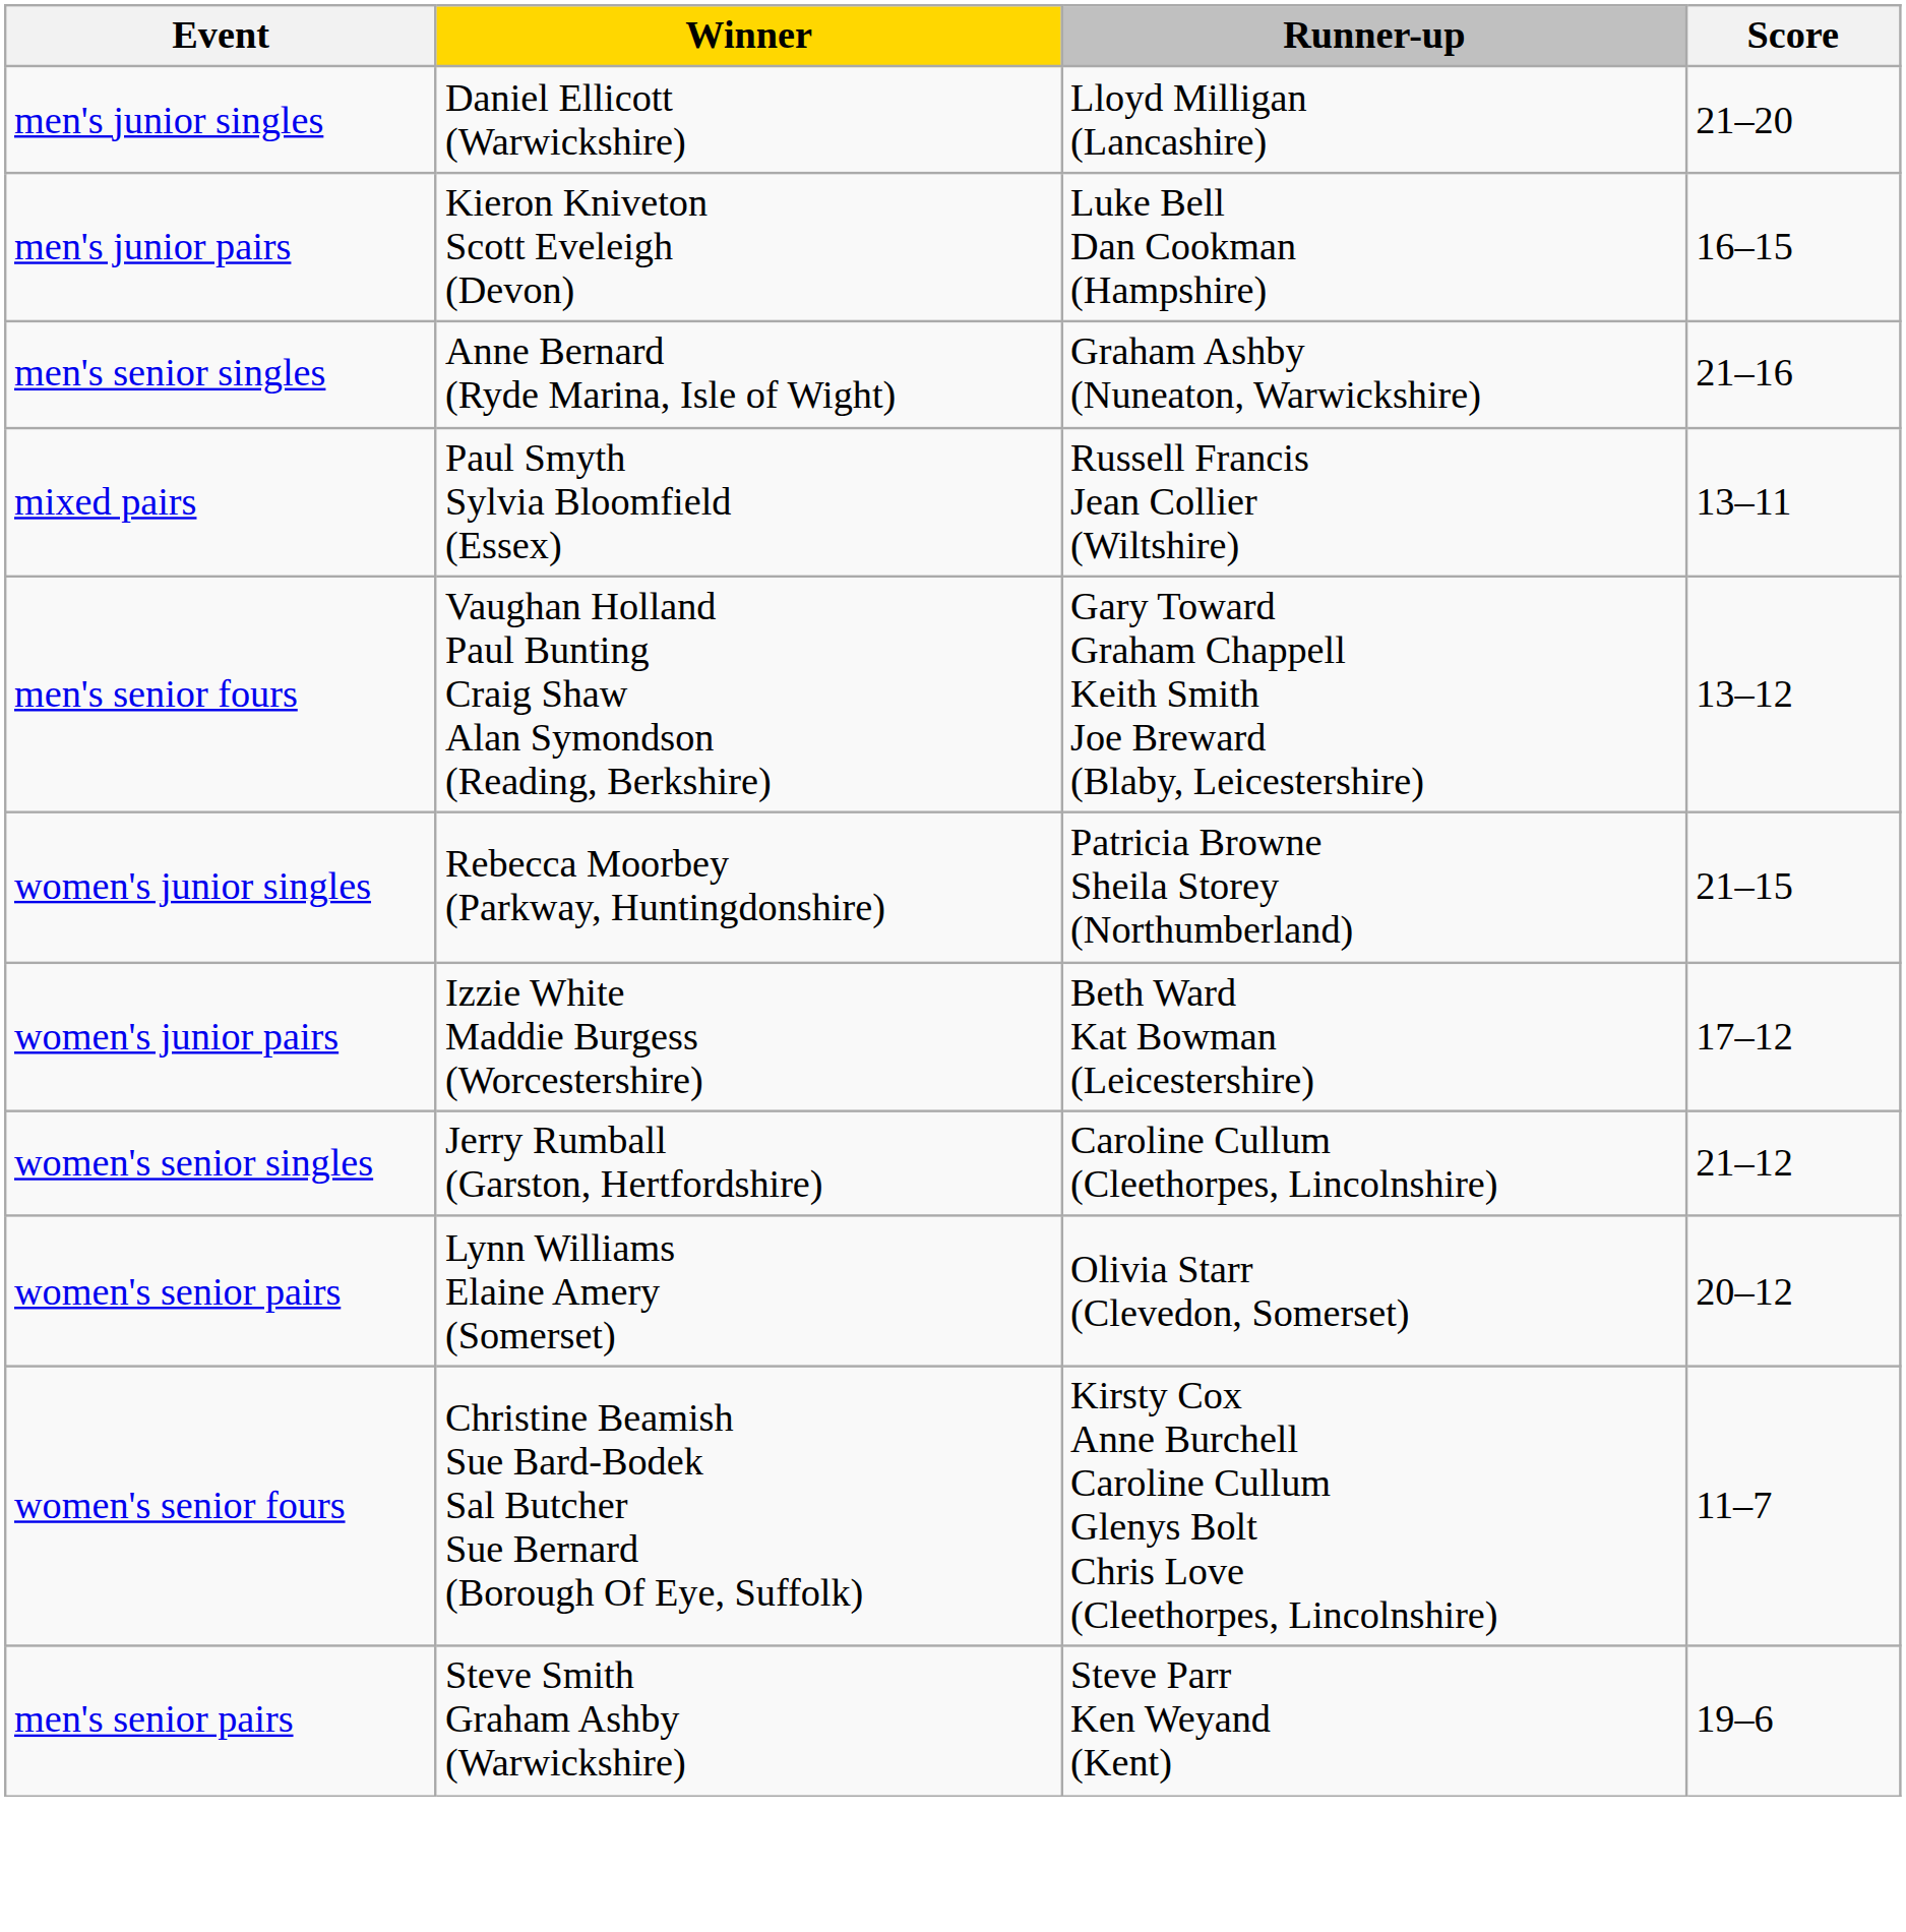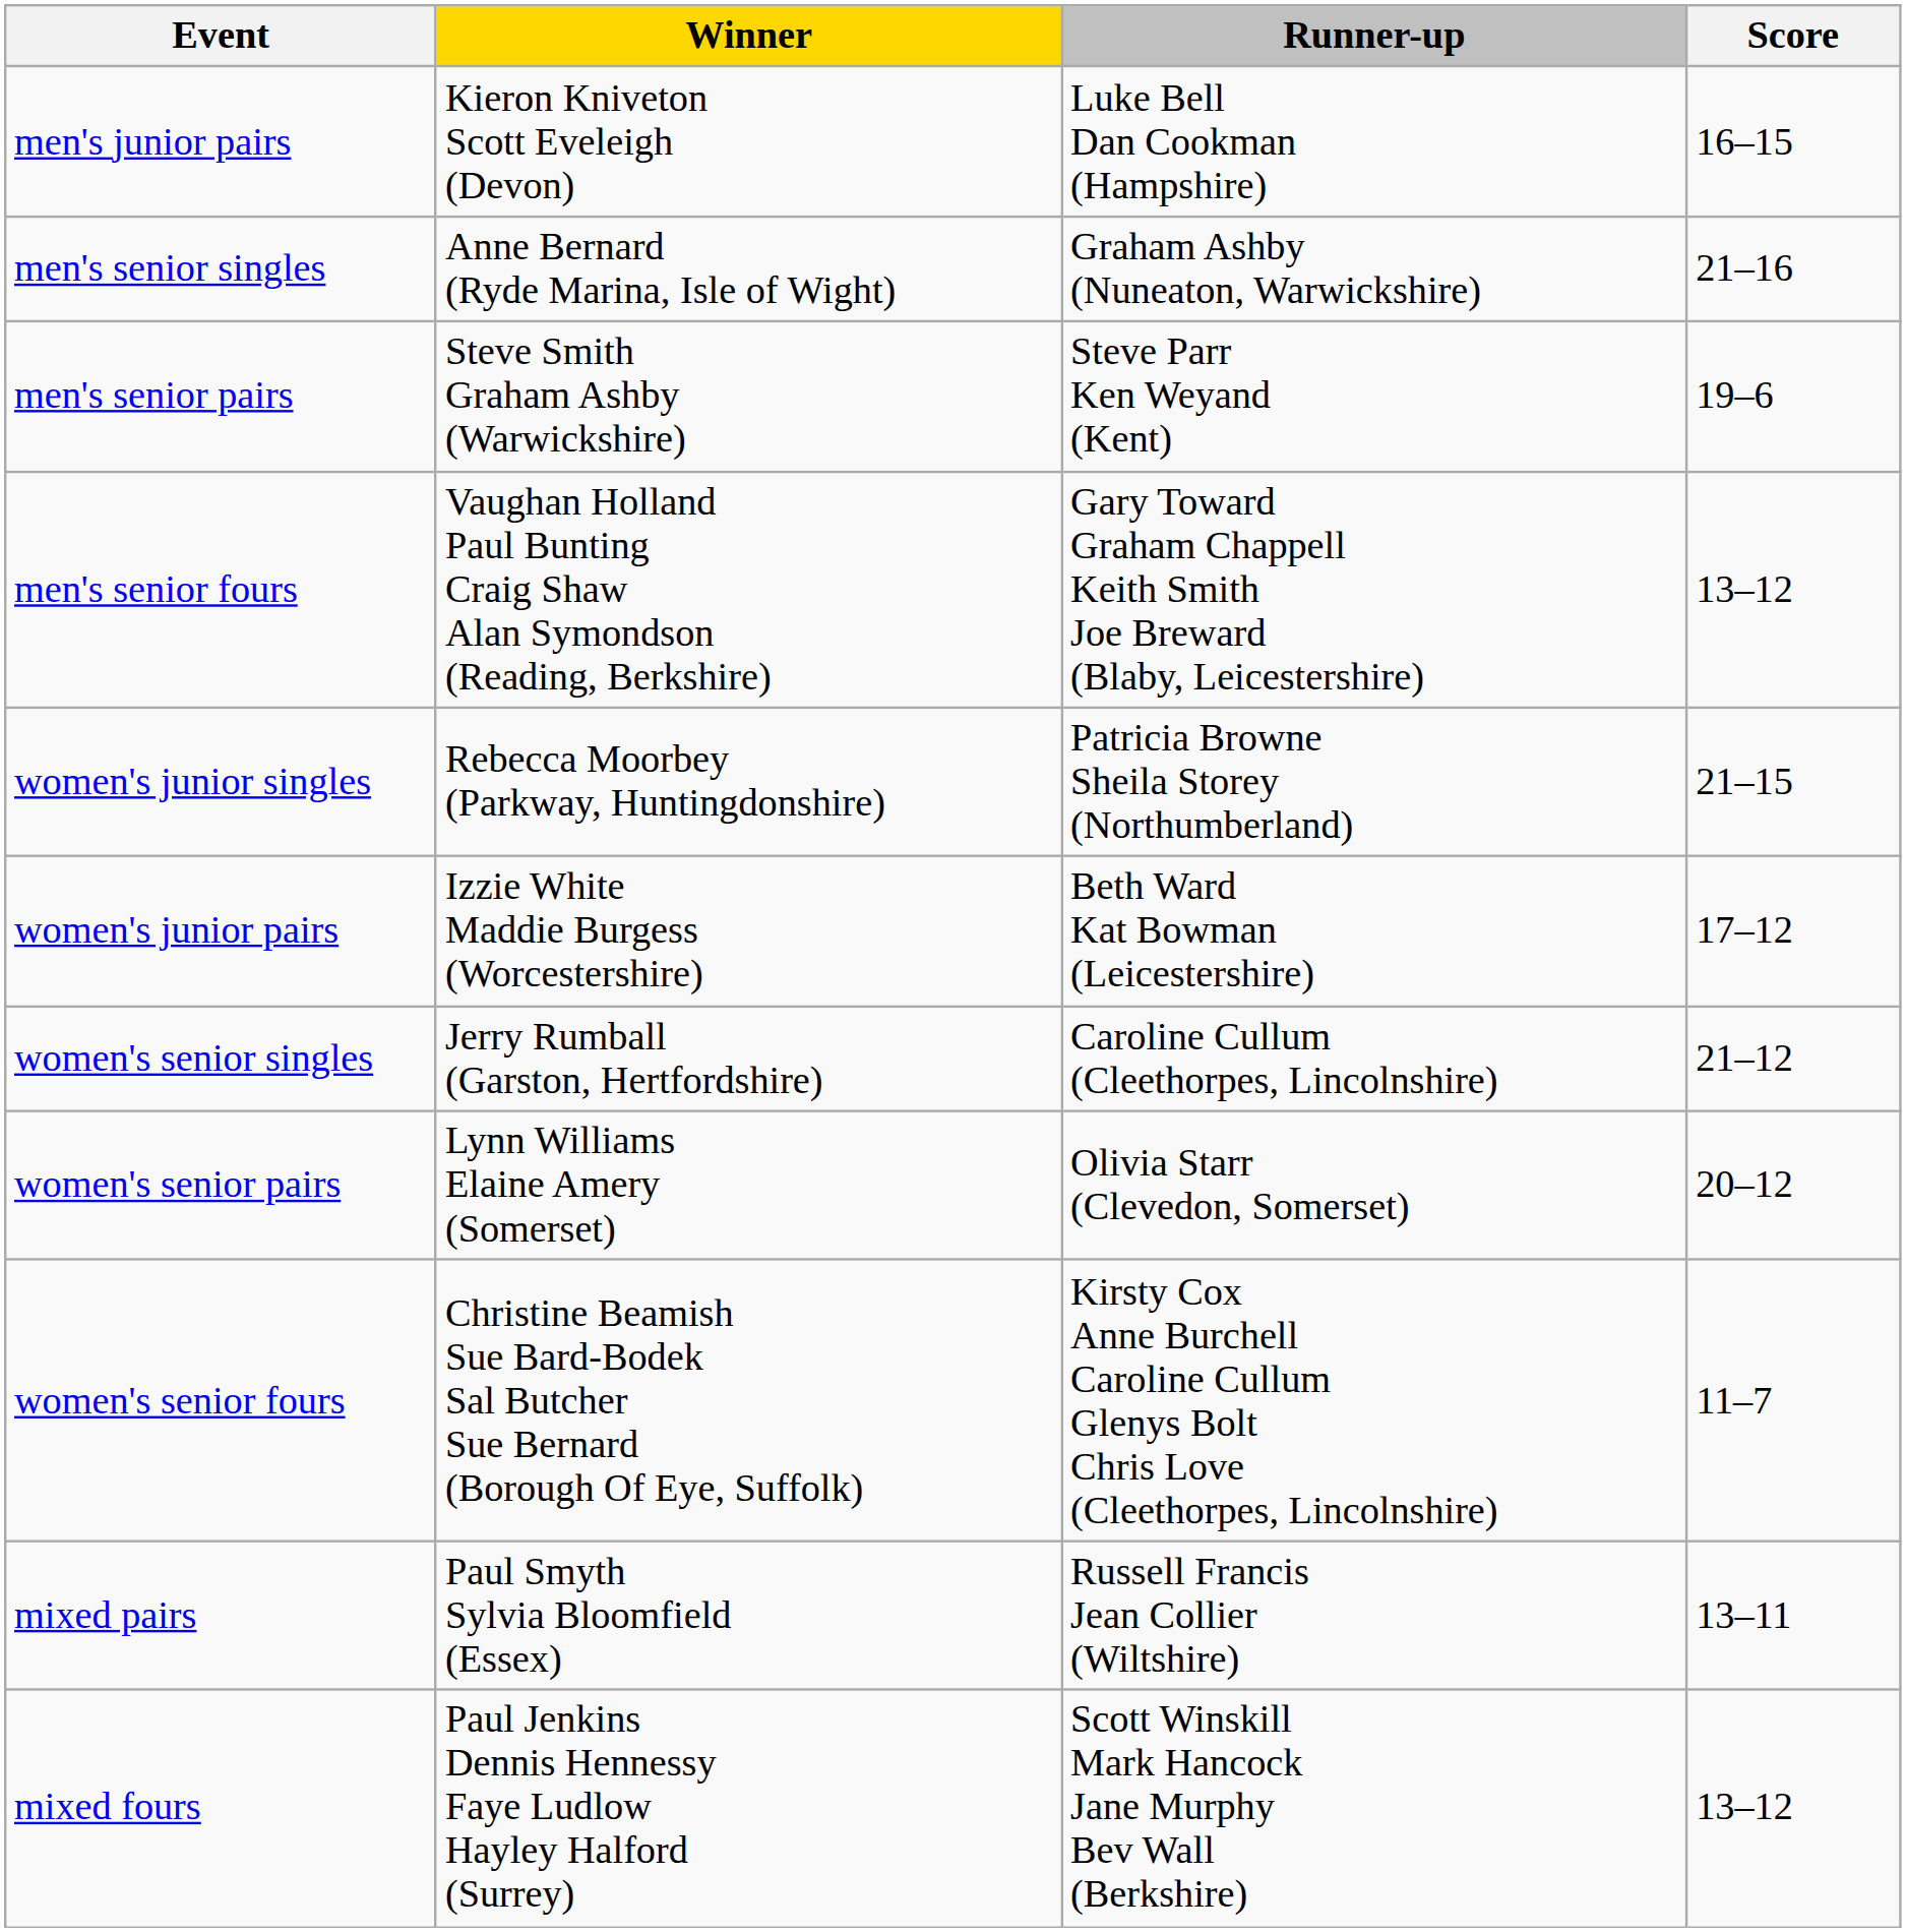- row: men's junior singles | Daniel Ellicott (Warwickshire) | Lloyd Milligan (Lancashire) | 21–20
rows swapped: men's senior pairs <-> mixed pairs
+ row: mixed fours | Paul Jenkins Dennis Hennessy Faye Ludlow Hayley Halford (Surrey) | Scott Winskill Mark Hancock Jane Murphy Bev Wall (Berkshire) | 13–12
